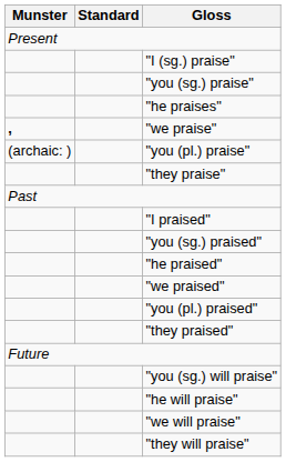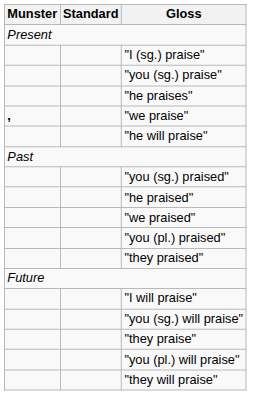- row: (archaic: ) | "you (pl.) praise"
rows swapped: "they praise" <-> "he will praise"
- row: "I praised"
+ row: "I will praise"
- row: "we will praise"
+ row: "you (pl.) will praise"
